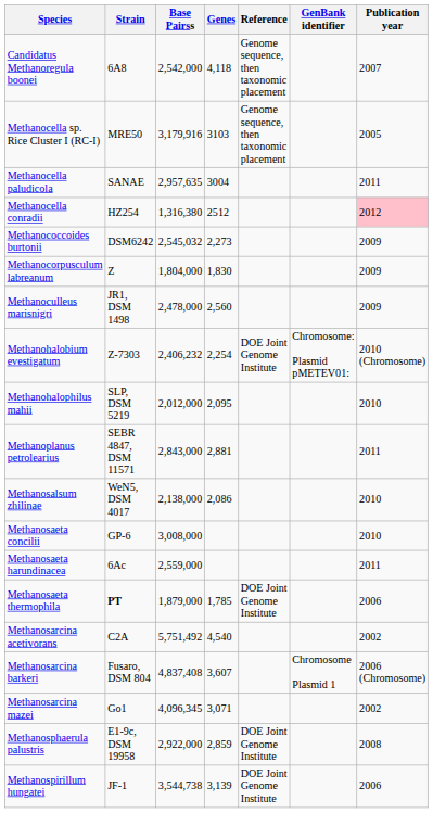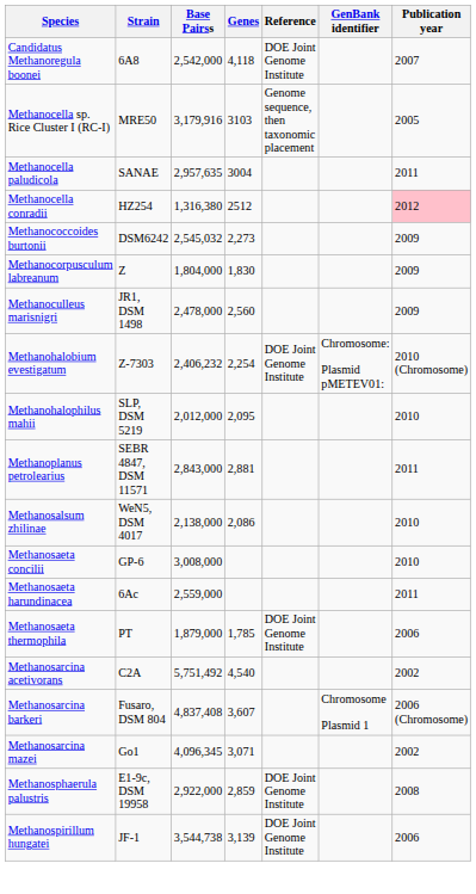Candidatus Methanoregula boonei | Reference: Genome sequence, then taxonomic placement -> DOE Joint Genome Institute
Methanosaeta thermophila | Strain: bold -> normal
